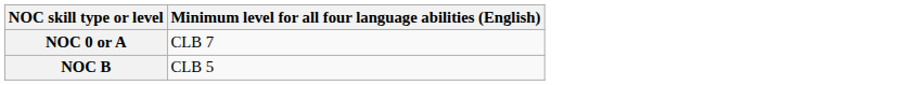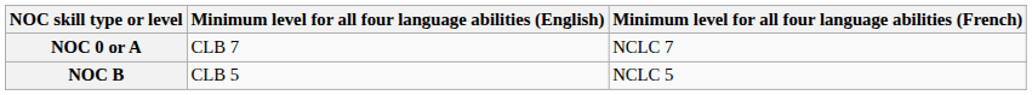+ column: Minimum level for all four language abilities (French) | NCLC 7 | NCLC 5
